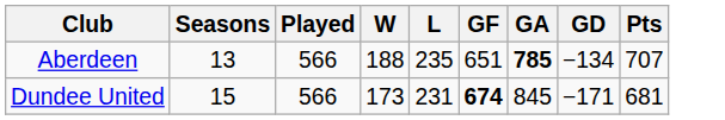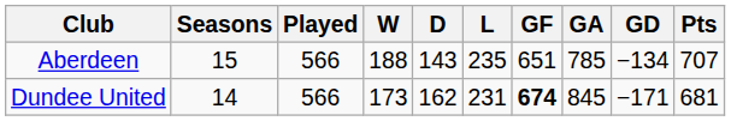+ column: D | 143 | 162
Aberdeen | Seasons: 13 -> 15
Aberdeen | GA: bold -> normal
Dundee United | Seasons: 15 -> 14
